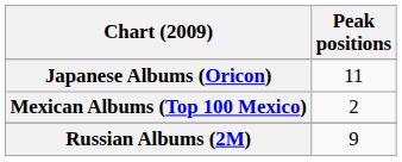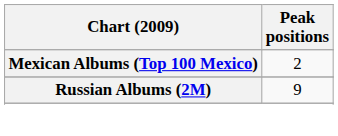- row: Japanese Albums (Oricon) | 11
